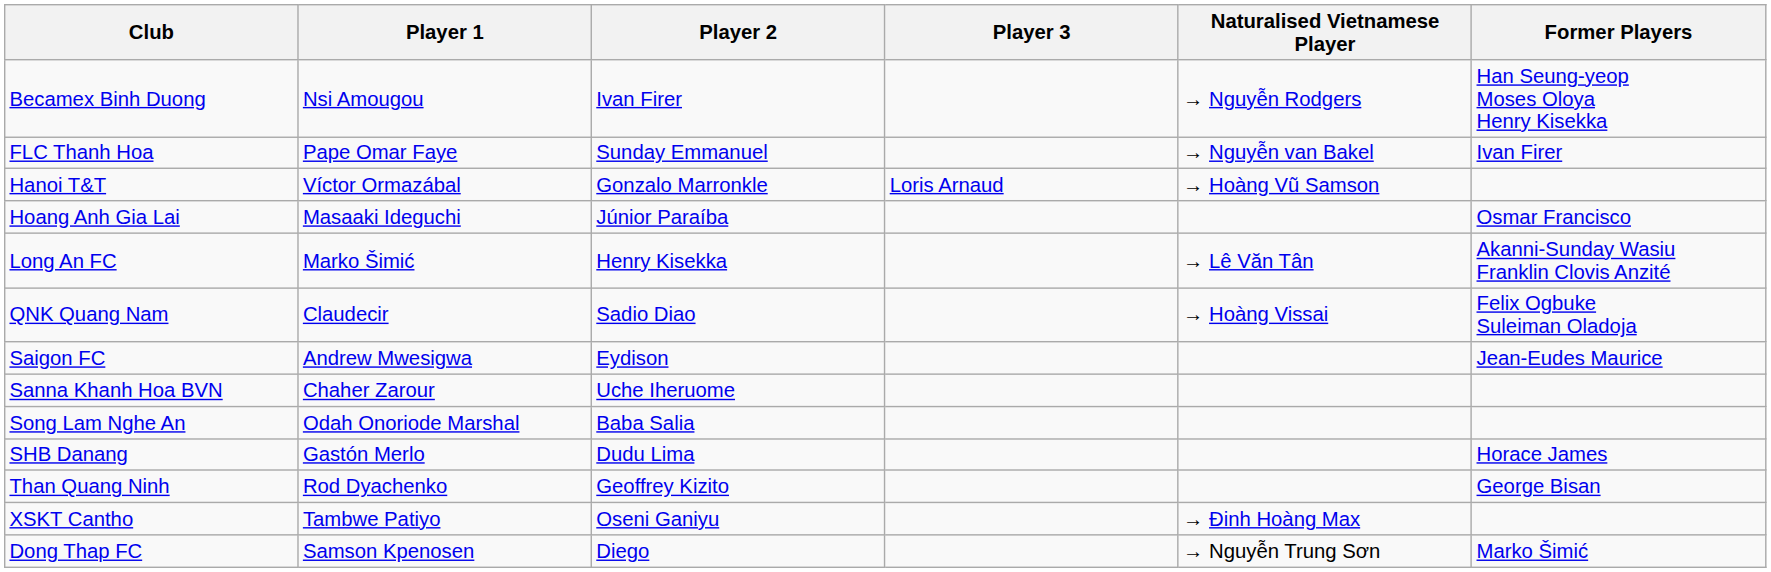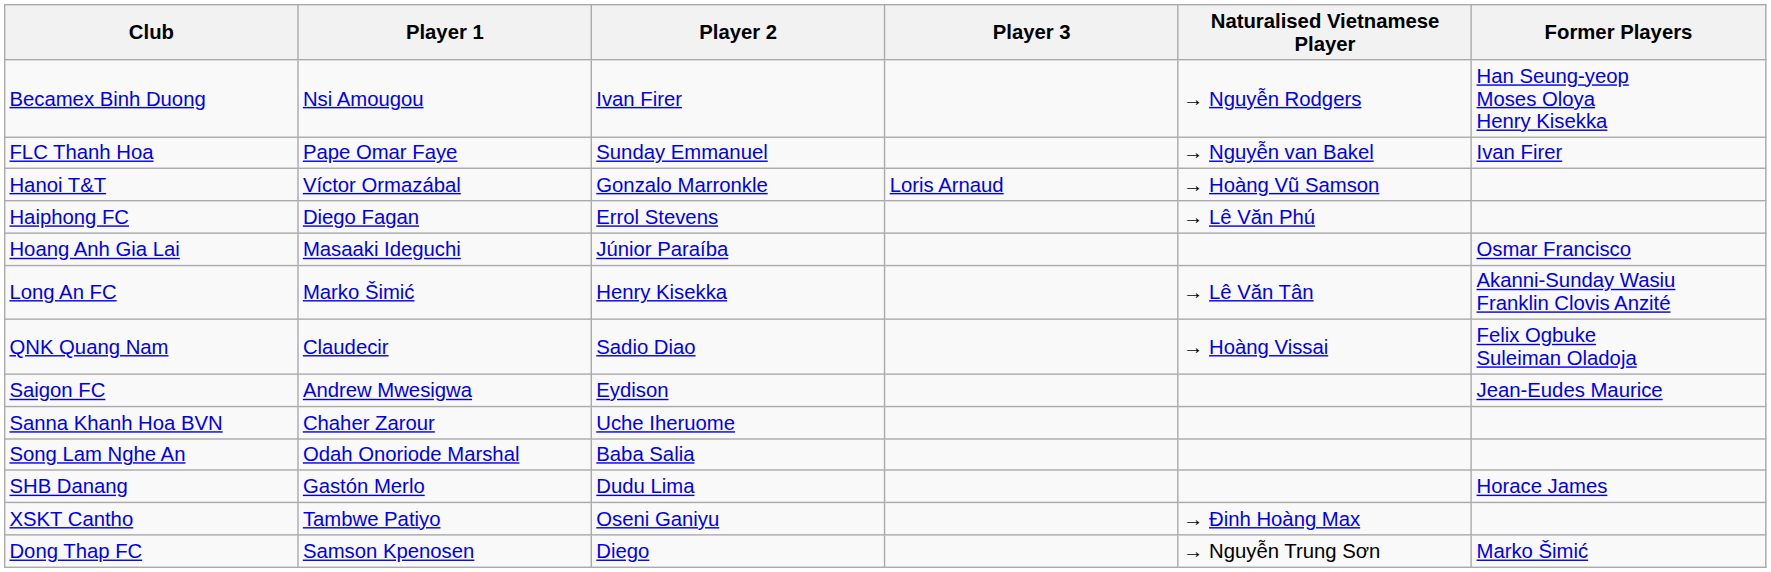+ row: Haiphong FC | Diego Fagan | Errol Stevens | → Lê Văn Phú
- row: Than Quang Ninh | Rod Dyachenko | Geoffrey Kizito | George Bisan
